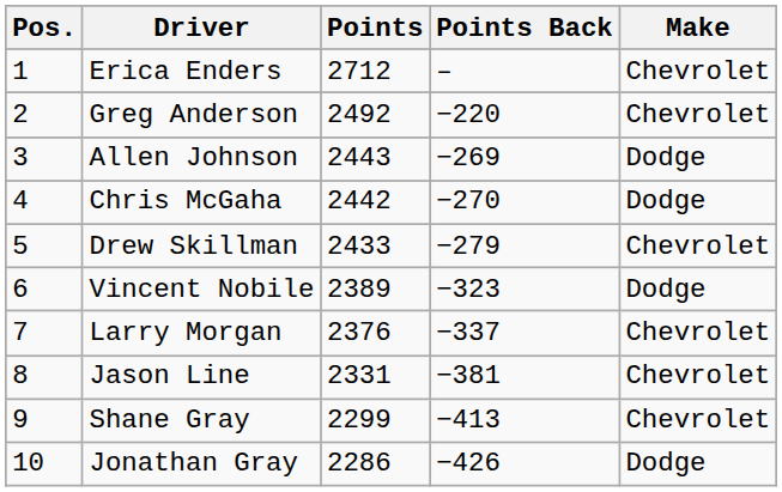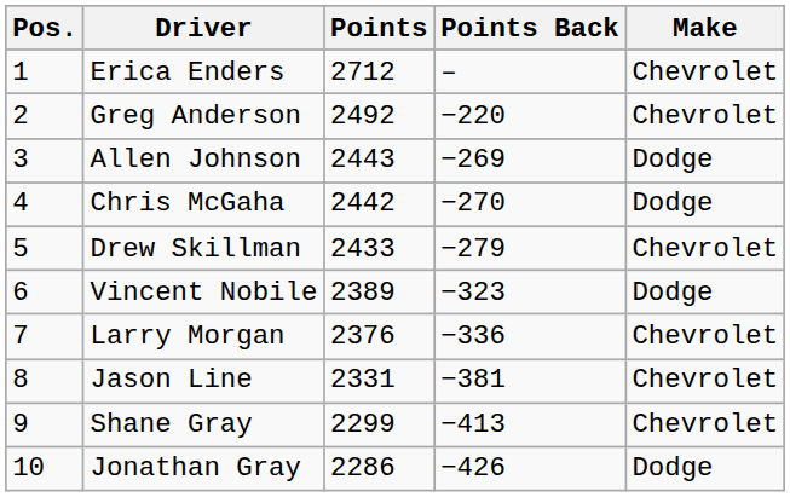Larry Morgan | Points Back: −337 -> −336
